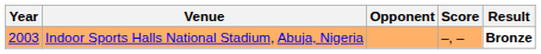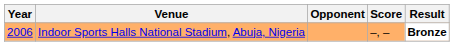Indoor Sports Halls National Stadium, Abuja, Nigeria | Year: 2003 -> 2006
